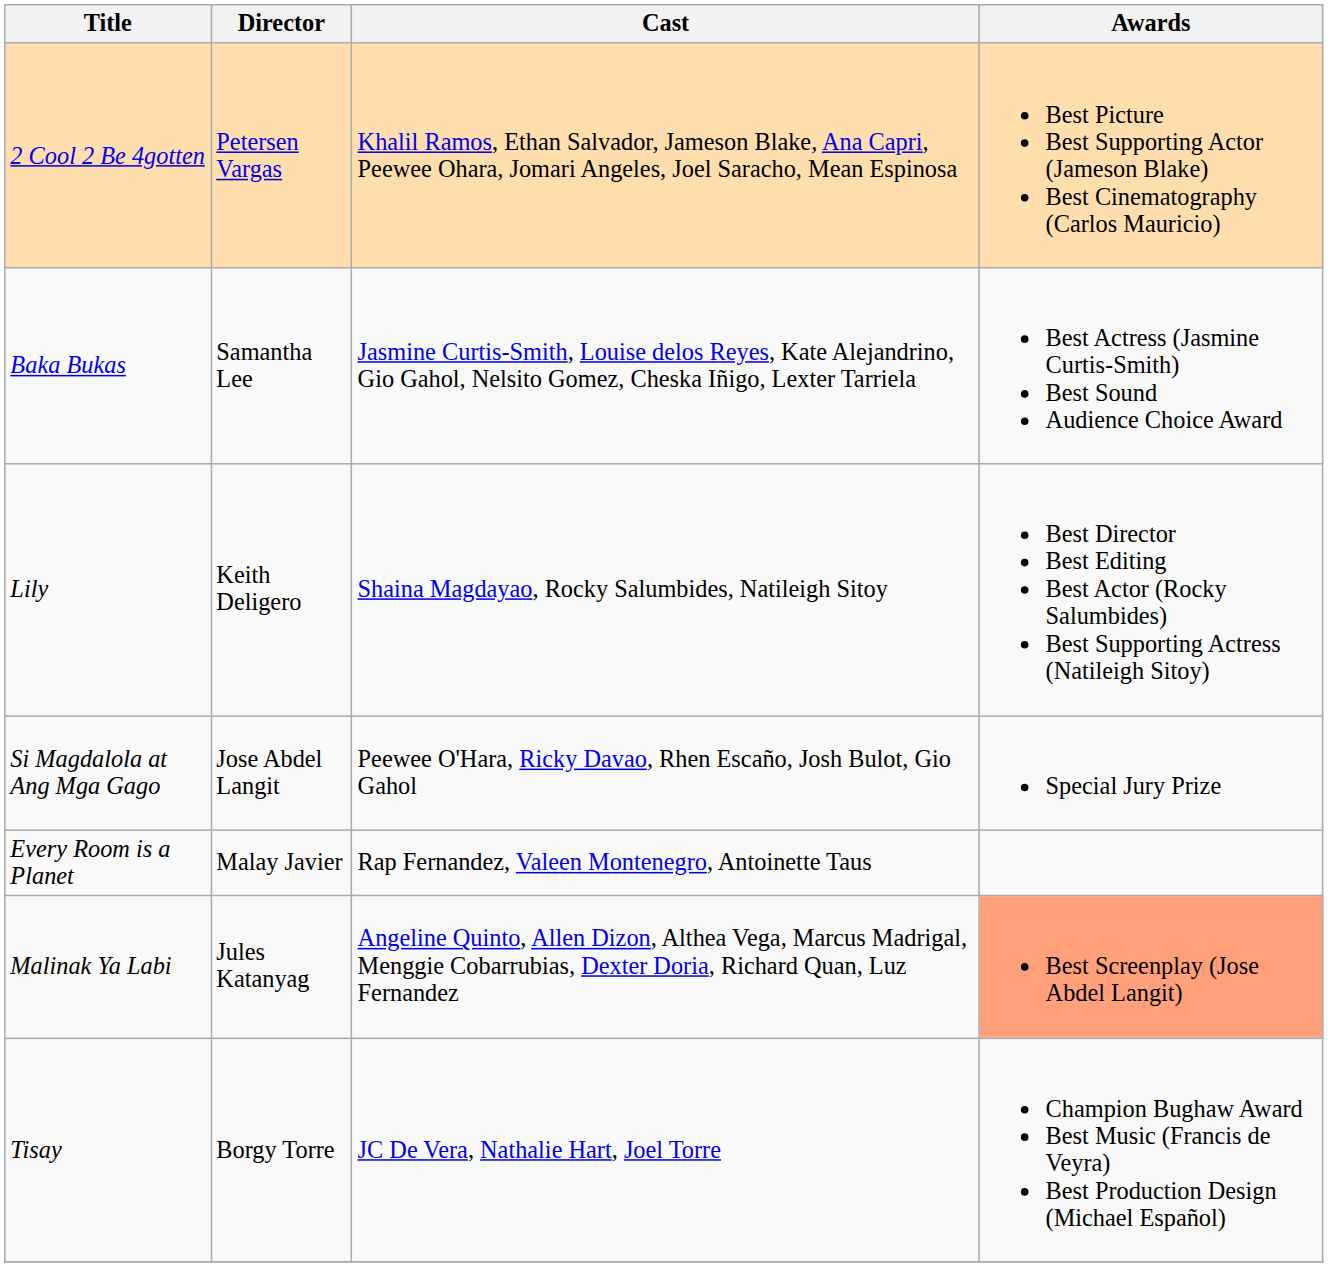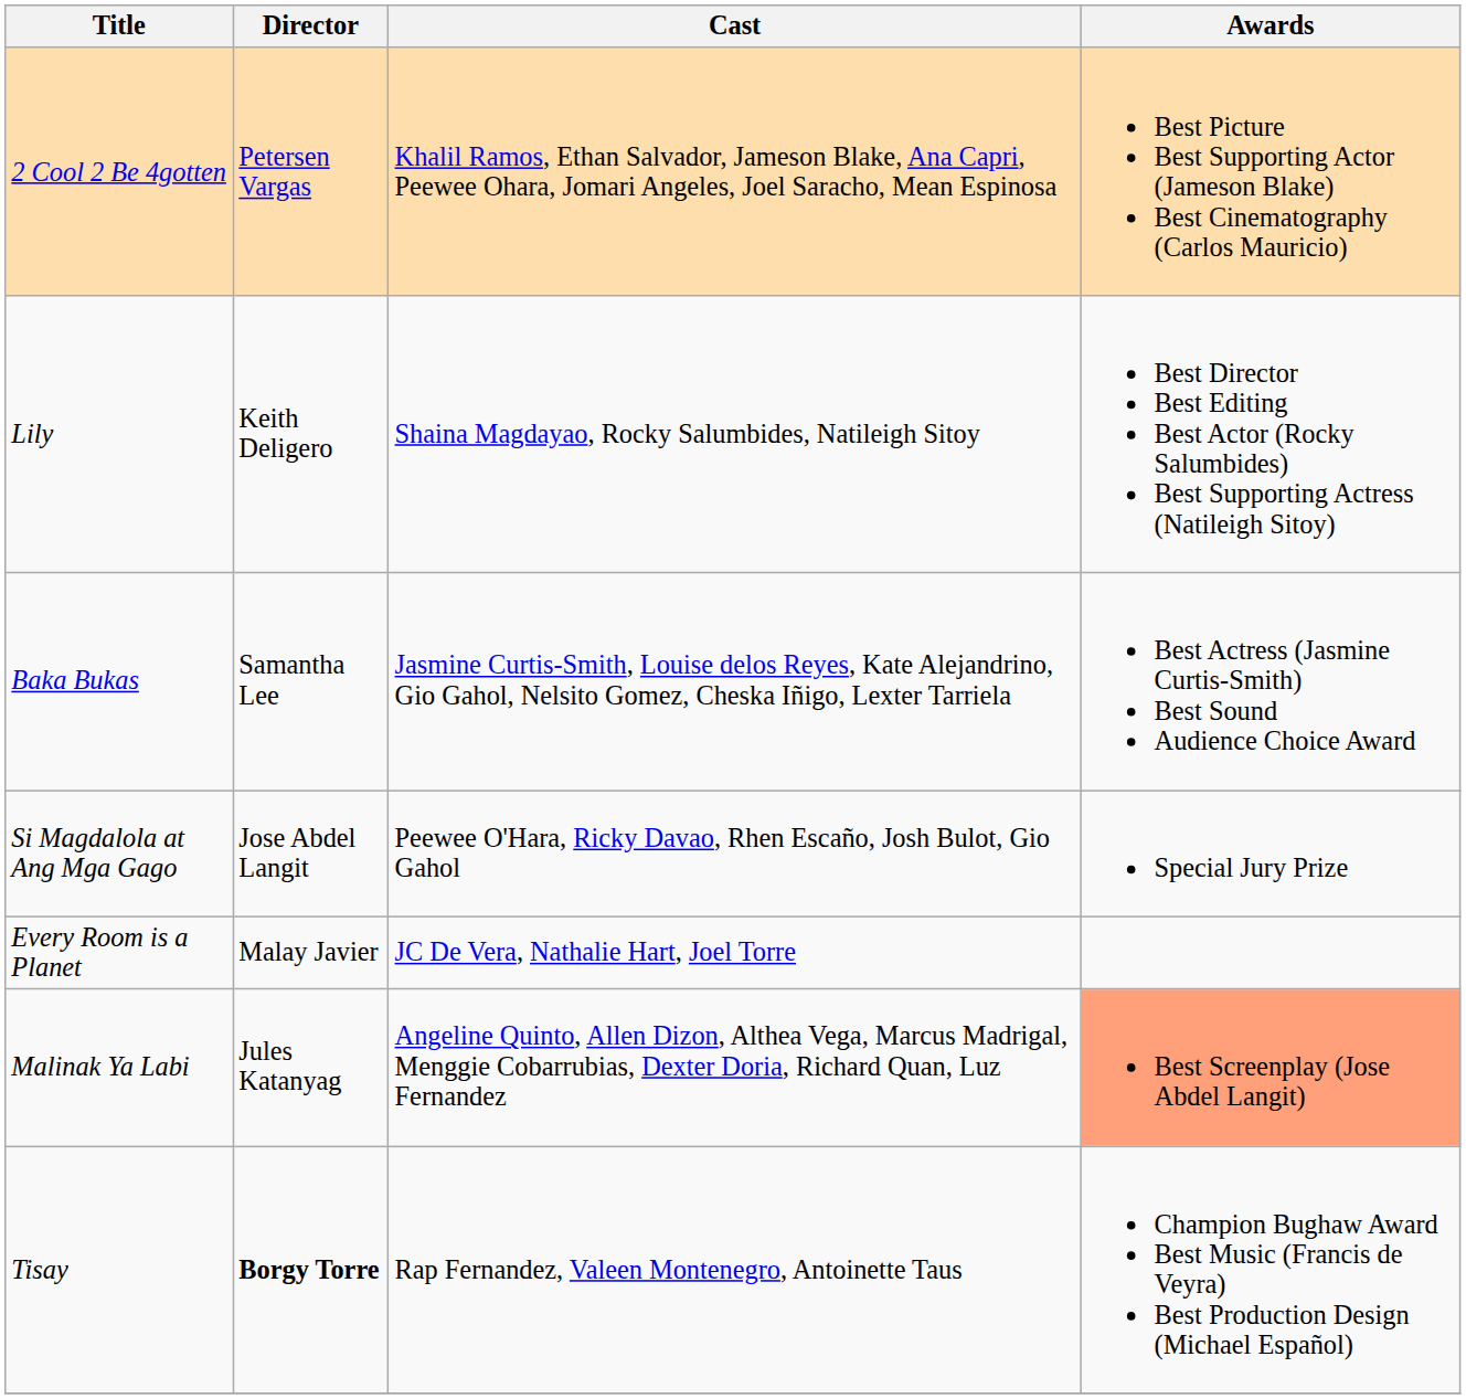rows swapped: Baka Bukas <-> Lily
Every Room is a Planet | Cast: Rap Fernandez, Valeen Montenegro, Antoinette Taus -> JC De Vera, Nathalie Hart, Joel Torre
Tisay | Director: normal -> bold
Tisay | Cast: JC De Vera, Nathalie Hart, Joel Torre -> Rap Fernandez, Valeen Montenegro, Antoinette Taus
